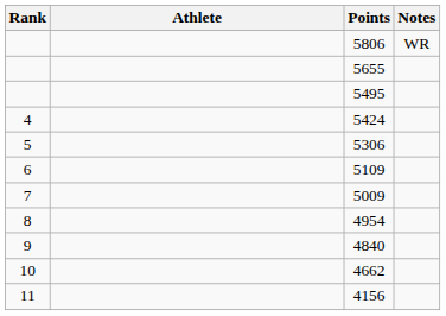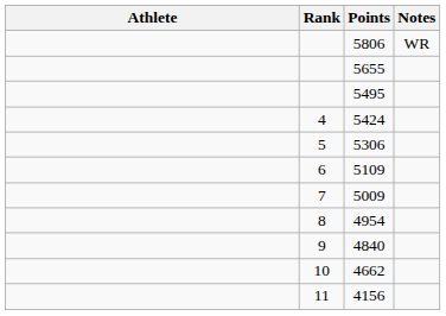columns swapped: Rank <-> Athlete
